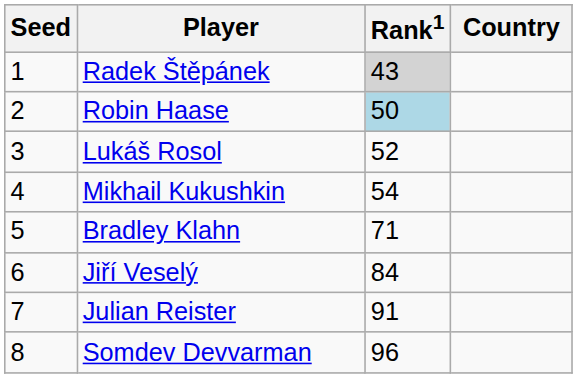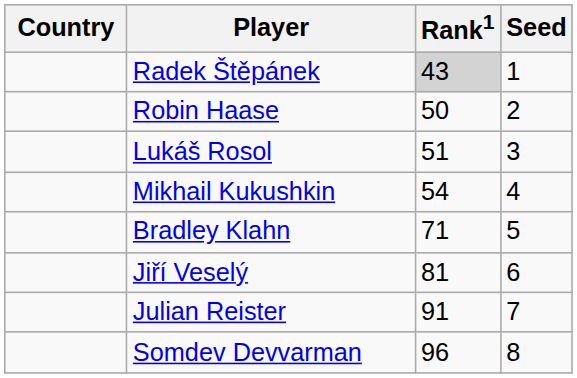columns swapped: Country <-> Seed
Robin Haase | Rank1: lightblue background -> no background
Lukáš Rosol | Rank1: 52 -> 51
Jiří Veselý | Rank1: 84 -> 81
